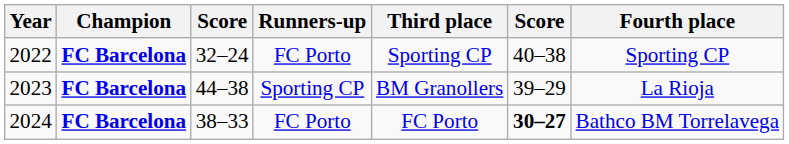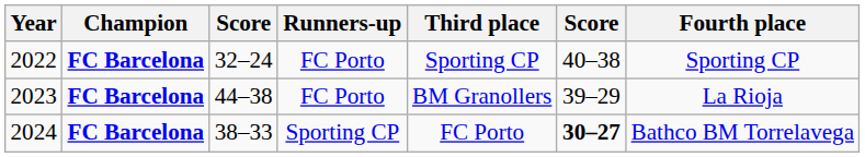2023 | Runners-up: Sporting CP -> FC Porto
2024 | Runners-up: FC Porto -> Sporting CP
